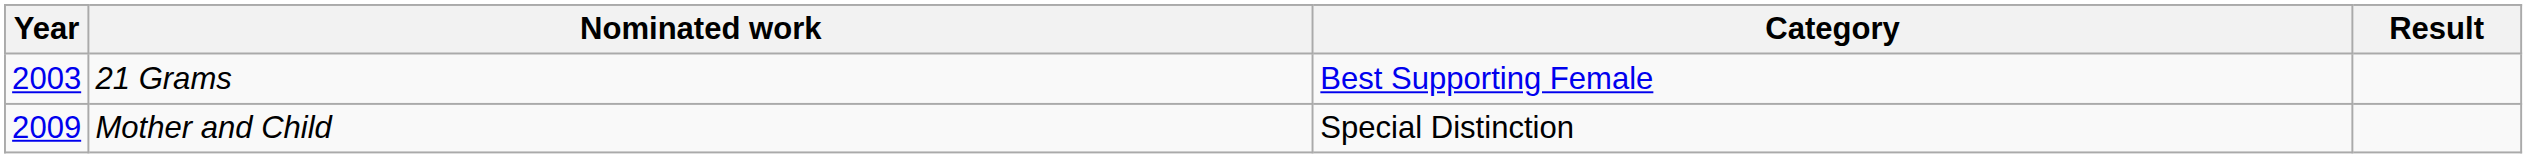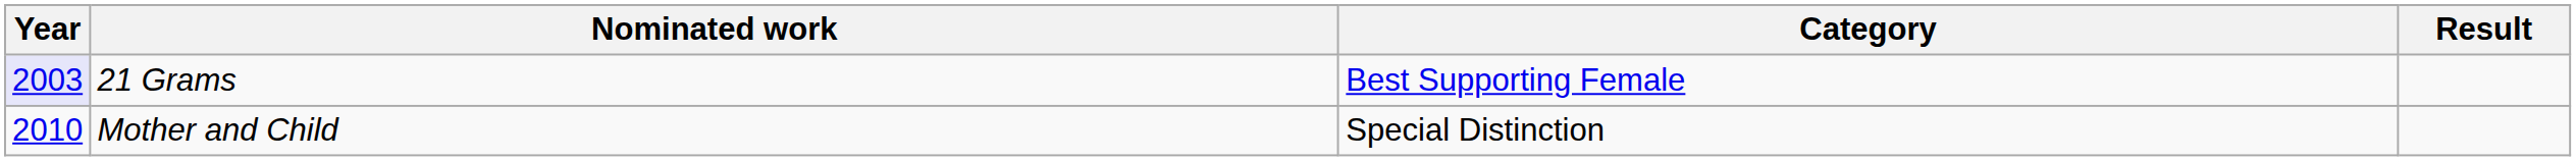21 Grams | Year: no background -> lavender background
Mother and Child | Year: 2009 -> 2010
